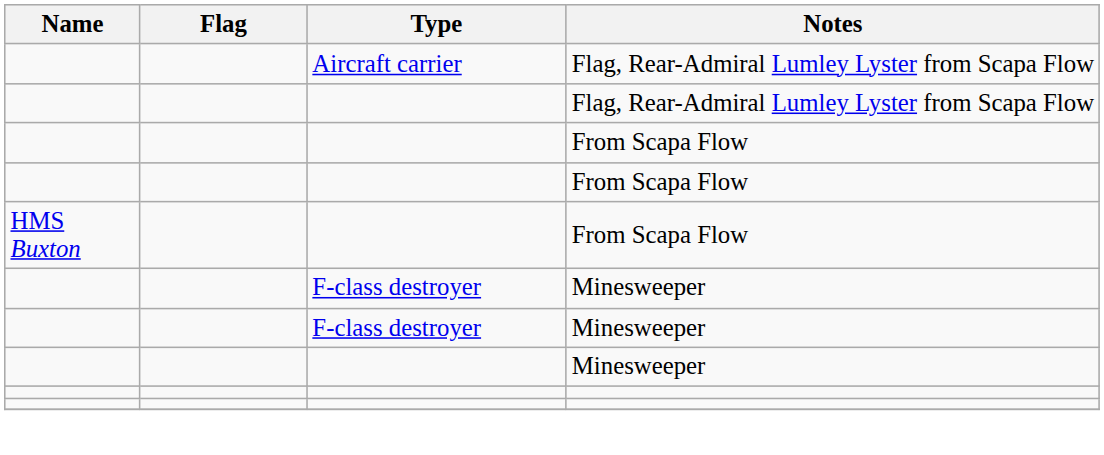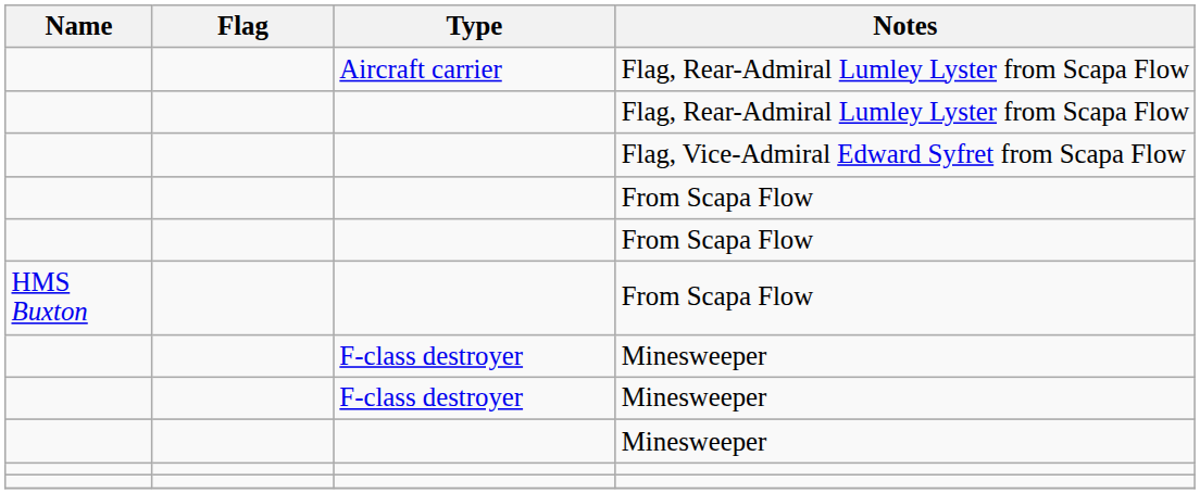+ row: Flag, Vice-Admiral Edward Syfret from Scapa Flow
